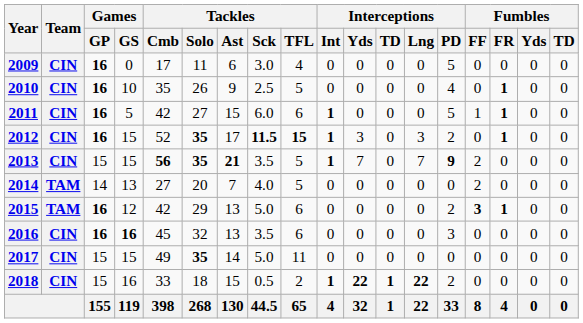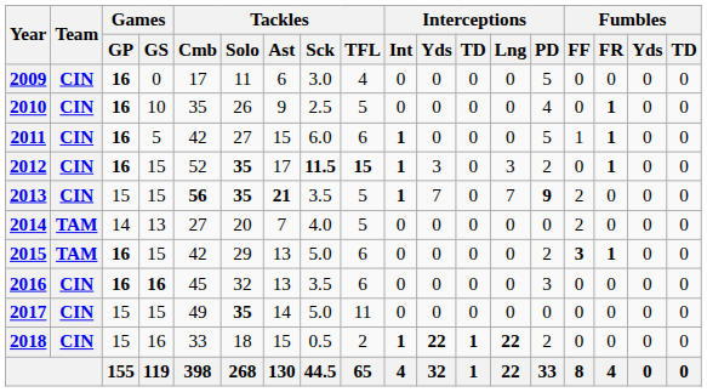2015 | Games / GS: 12 -> 15
